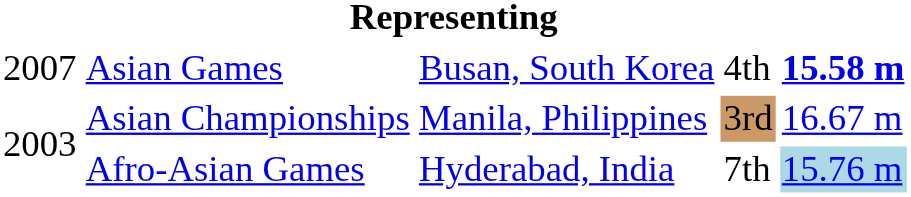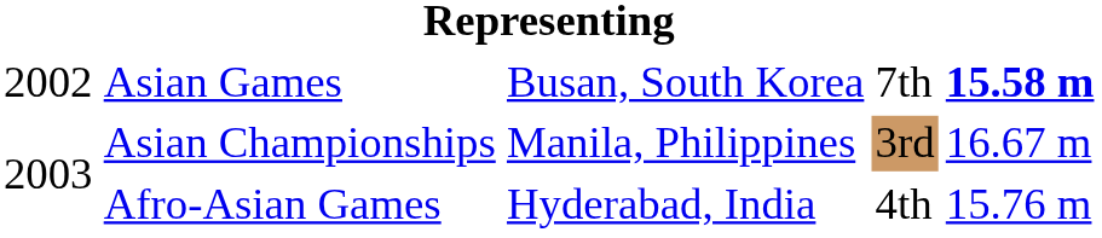Asian Games | column 1: 2007 -> 2002
Asian Games | column 4: 4th -> 7th
Afro-Asian Games | column 4: 7th -> 4th
Afro-Asian Games | column 5: lightblue background -> no background
